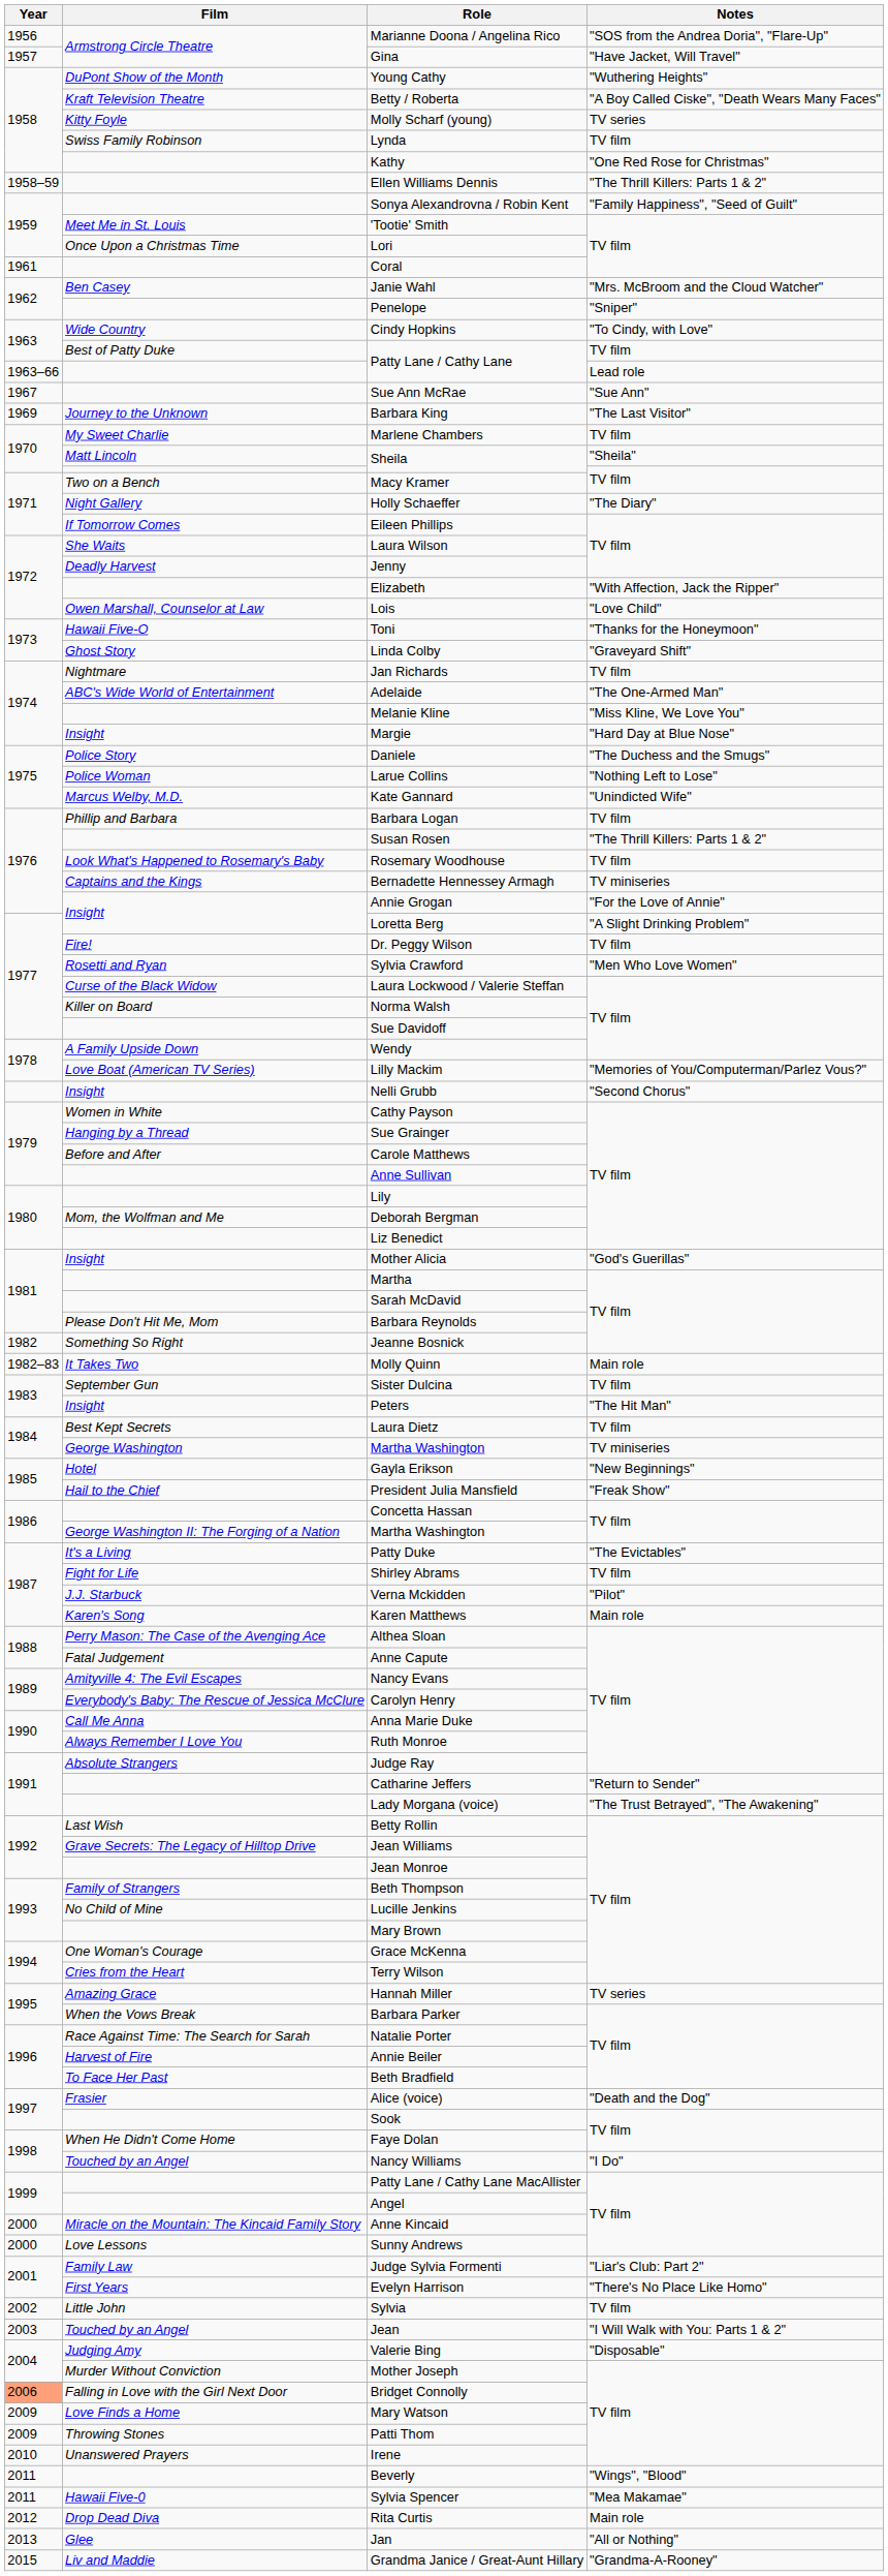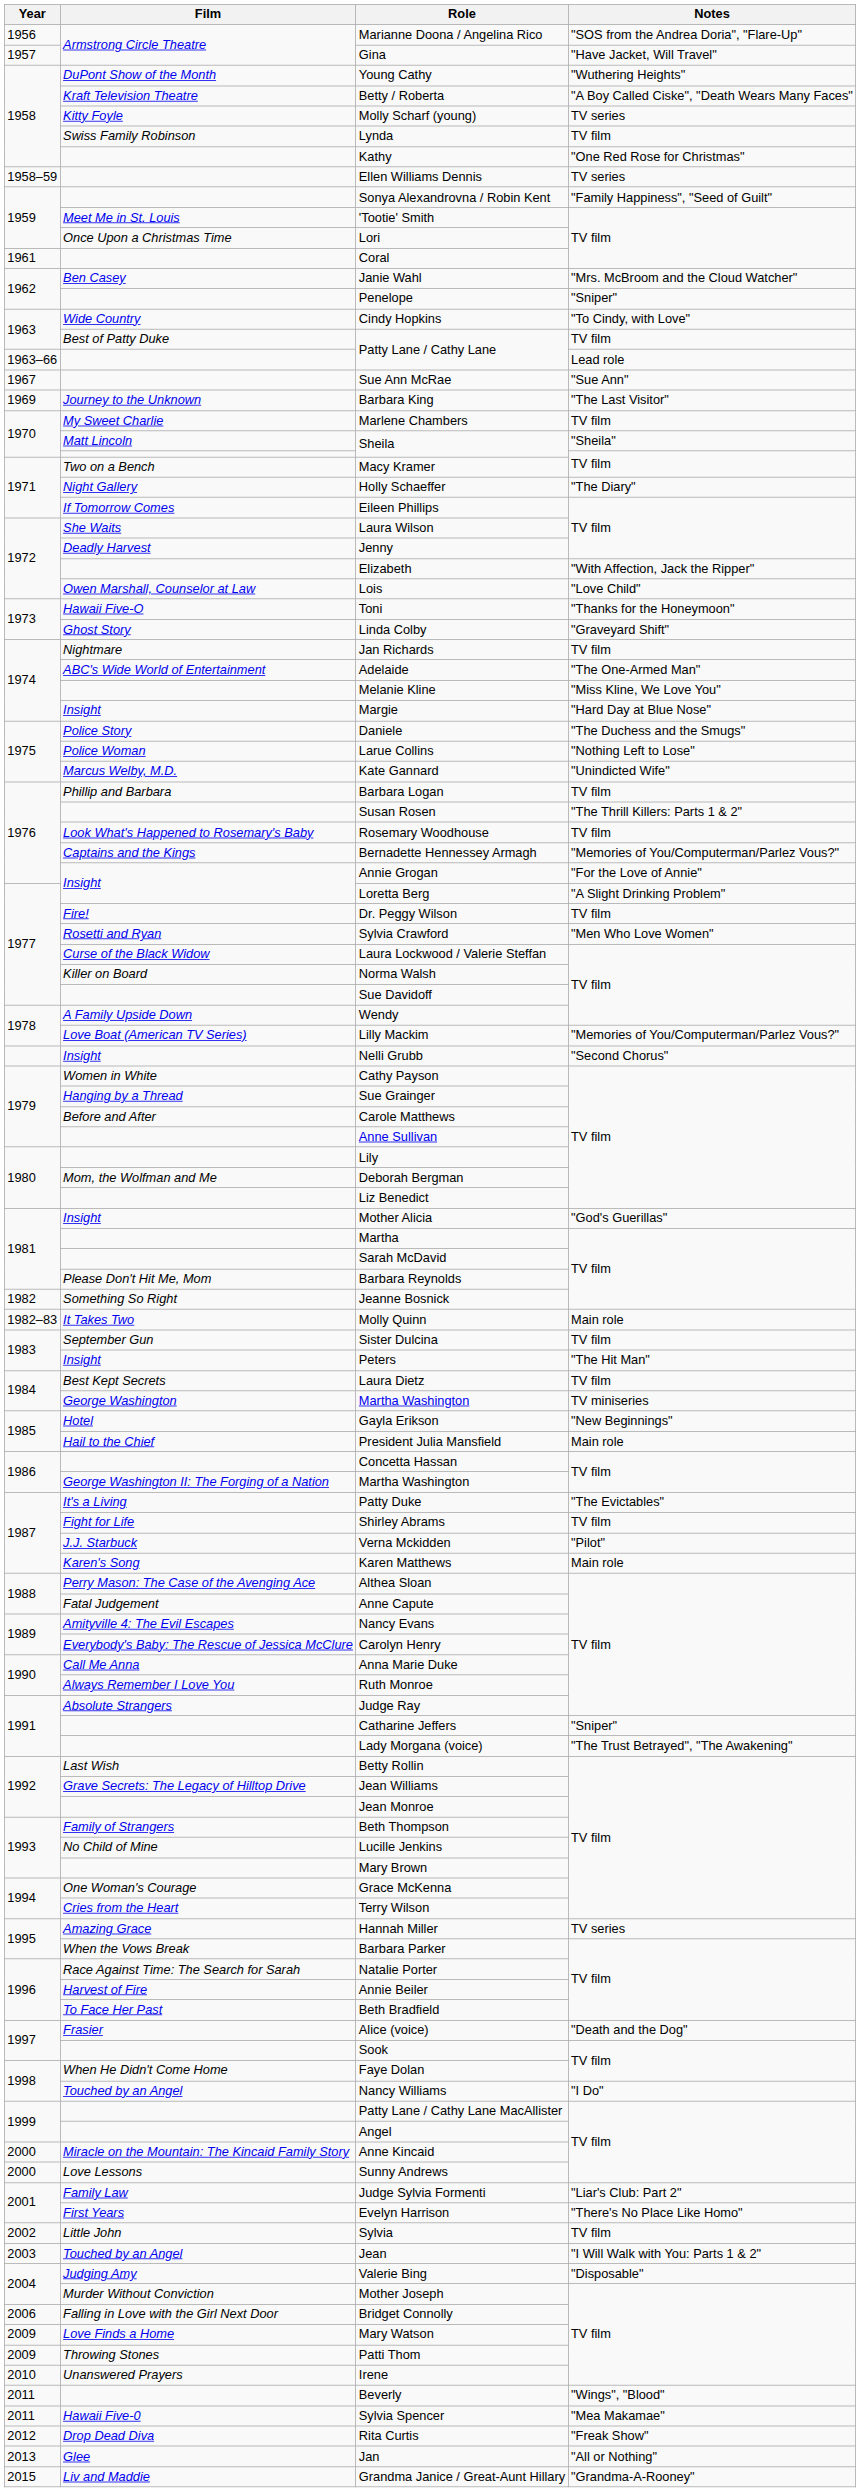Ellen Williams Dennis | Notes: "The Thrill Killers: Parts 1 & 2" -> TV series
Bernadette Hennessey Armagh | Notes: TV miniseries -> "Memories of You/Computerman/Parlez Vous?"
President Julia Mansfield | Notes: "Freak Show" -> Main role
Catharine Jeffers | Notes: "Return to Sender" -> "Sniper"
Bridget Connolly | Year: lightsalmon background -> no background
Rita Curtis | Notes: Main role -> "Freak Show"
